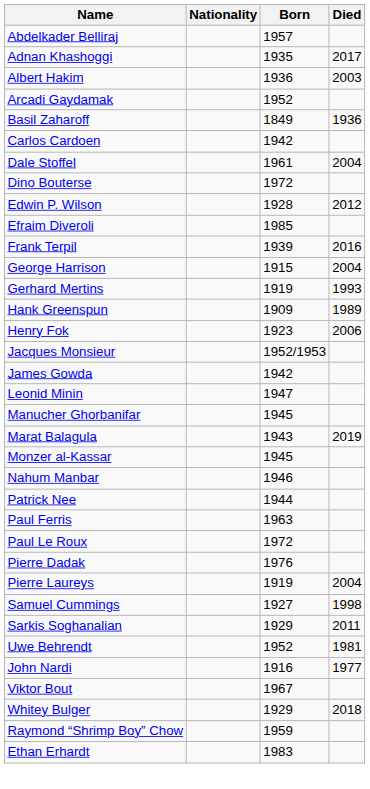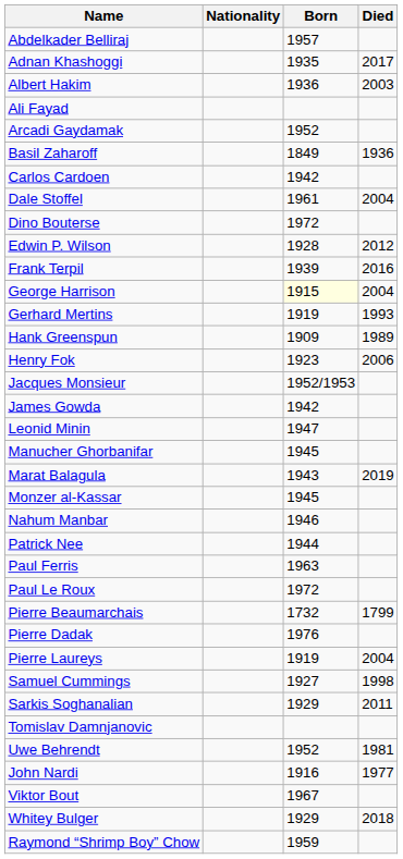+ row: Ali Fayad
- row: Efraim Diveroli | 1985
George Harrison | Born: no background -> lightyellow background
+ row: Pierre Beaumarchais | 1732 | 1799
+ row: Tomislav Damnjanovic
- row: Ethan Erhardt | 1983
